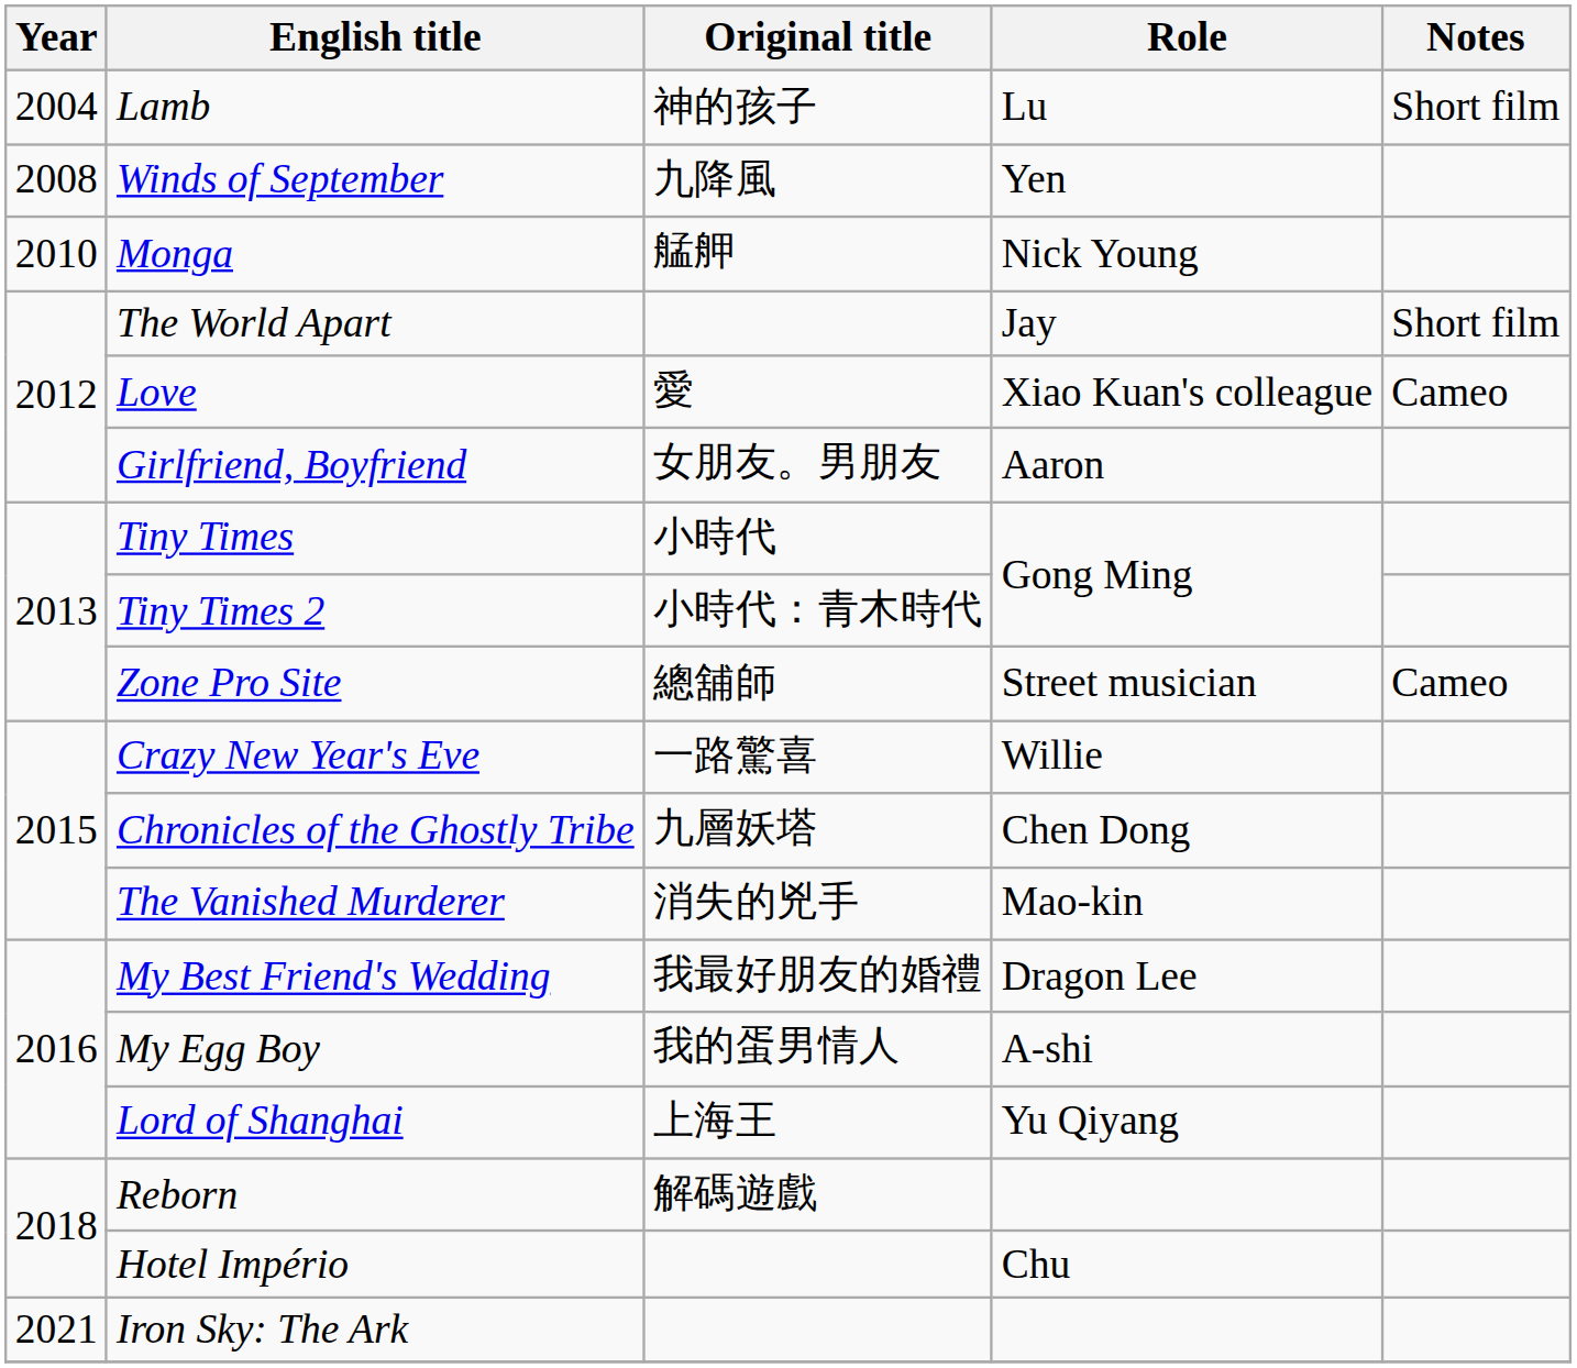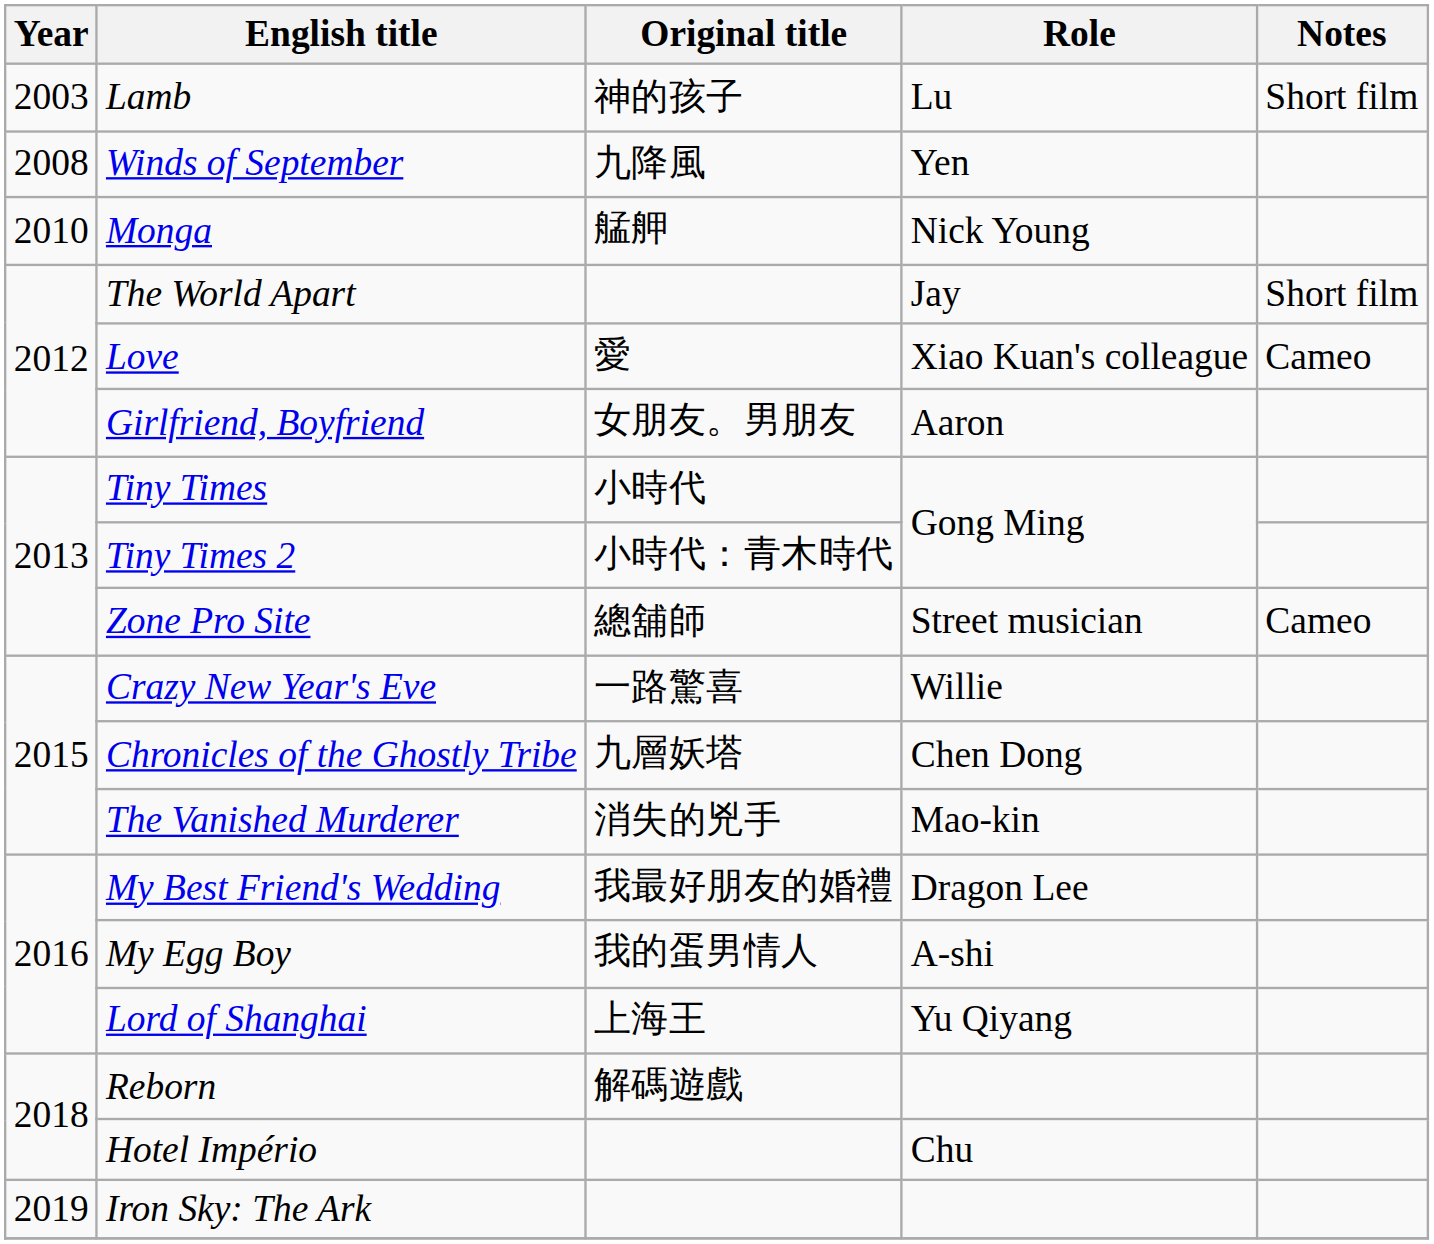Lamb | Year: 2004 -> 2003
Iron Sky: The Ark | Year: 2021 -> 2019
